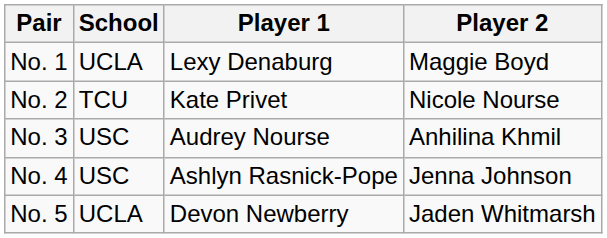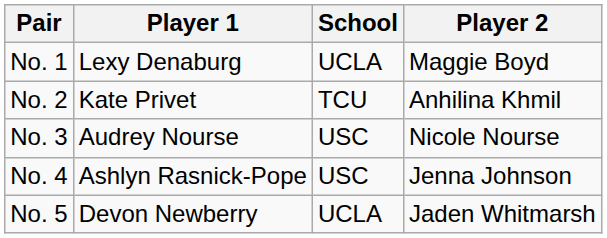columns swapped: School <-> Player 1
No. 2 | Player 2: Nicole Nourse -> Anhilina Khmil
No. 3 | Player 2: Anhilina Khmil -> Nicole Nourse
